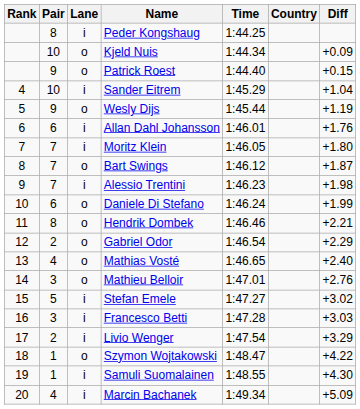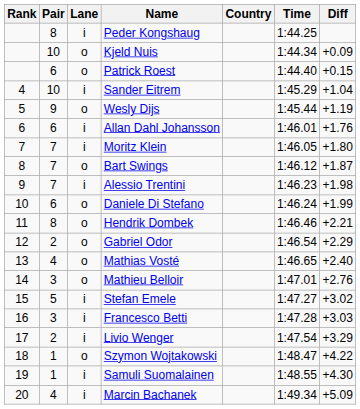columns swapped: Country <-> Time
Patrick Roest | Pair: 9 -> 6
